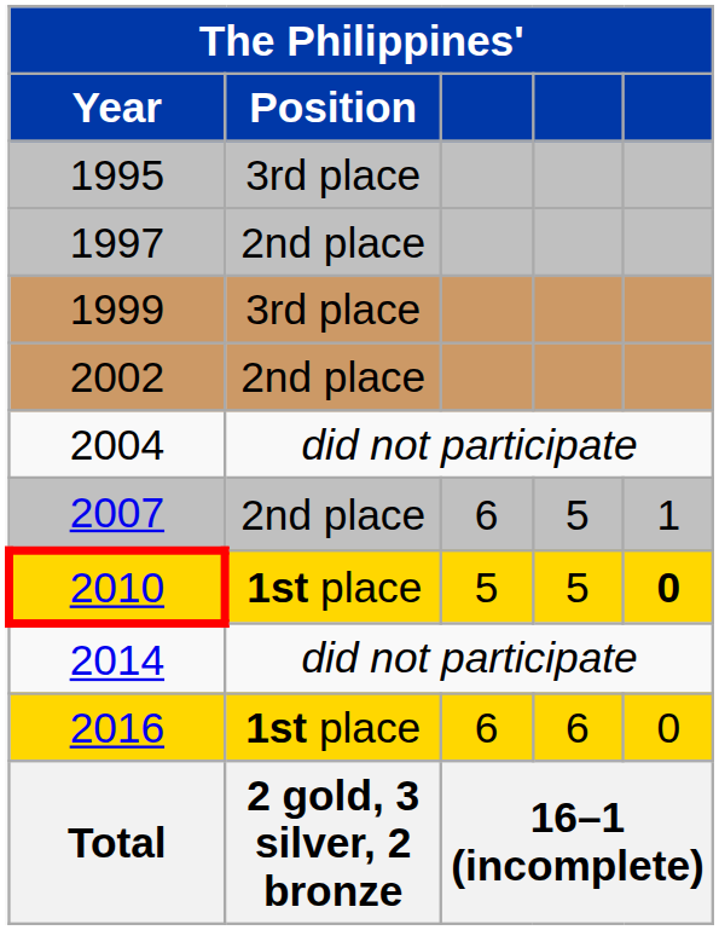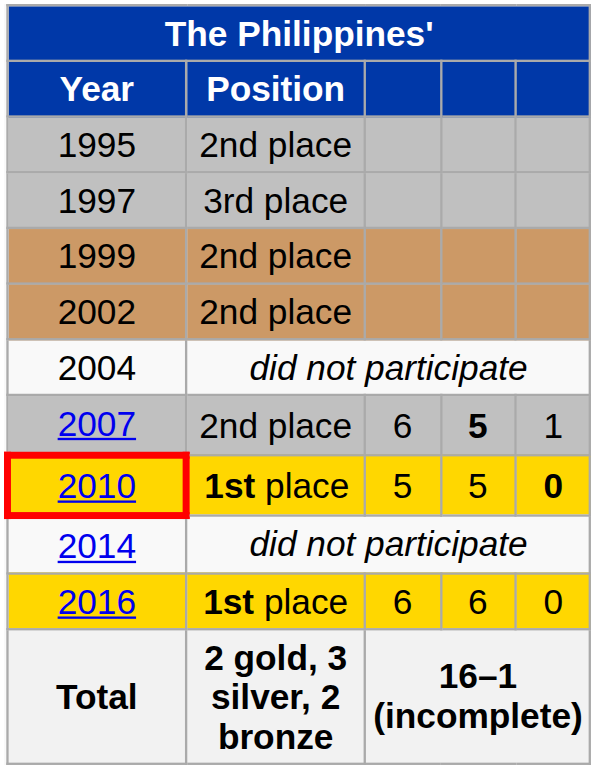1995 | Position: 3rd place -> 2nd place
1997 | Position: 2nd place -> 3rd place
1999 | Position: 3rd place -> 2nd place
2007 | column 4: normal -> bold
